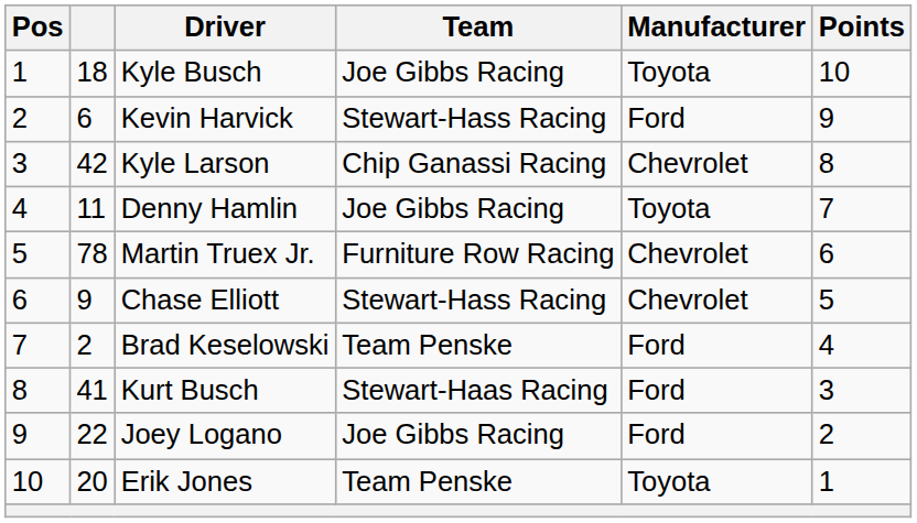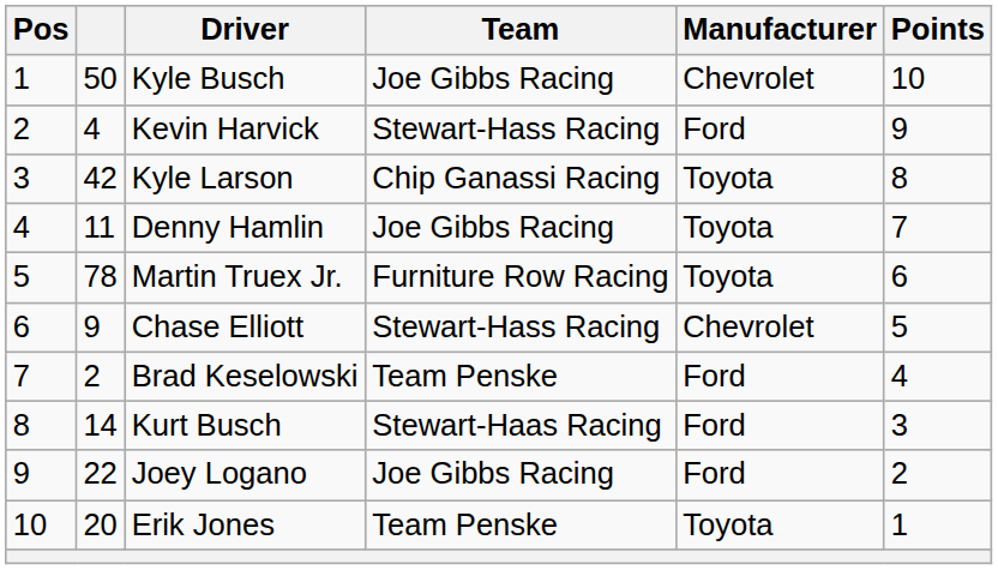Kyle Busch | column 2: 18 -> 50
Kyle Busch | Manufacturer: Toyota -> Chevrolet
Kevin Harvick | column 2: 6 -> 4
Kyle Larson | Manufacturer: Chevrolet -> Toyota
Martin Truex Jr. | Manufacturer: Chevrolet -> Toyota
Kurt Busch | column 2: 41 -> 14
